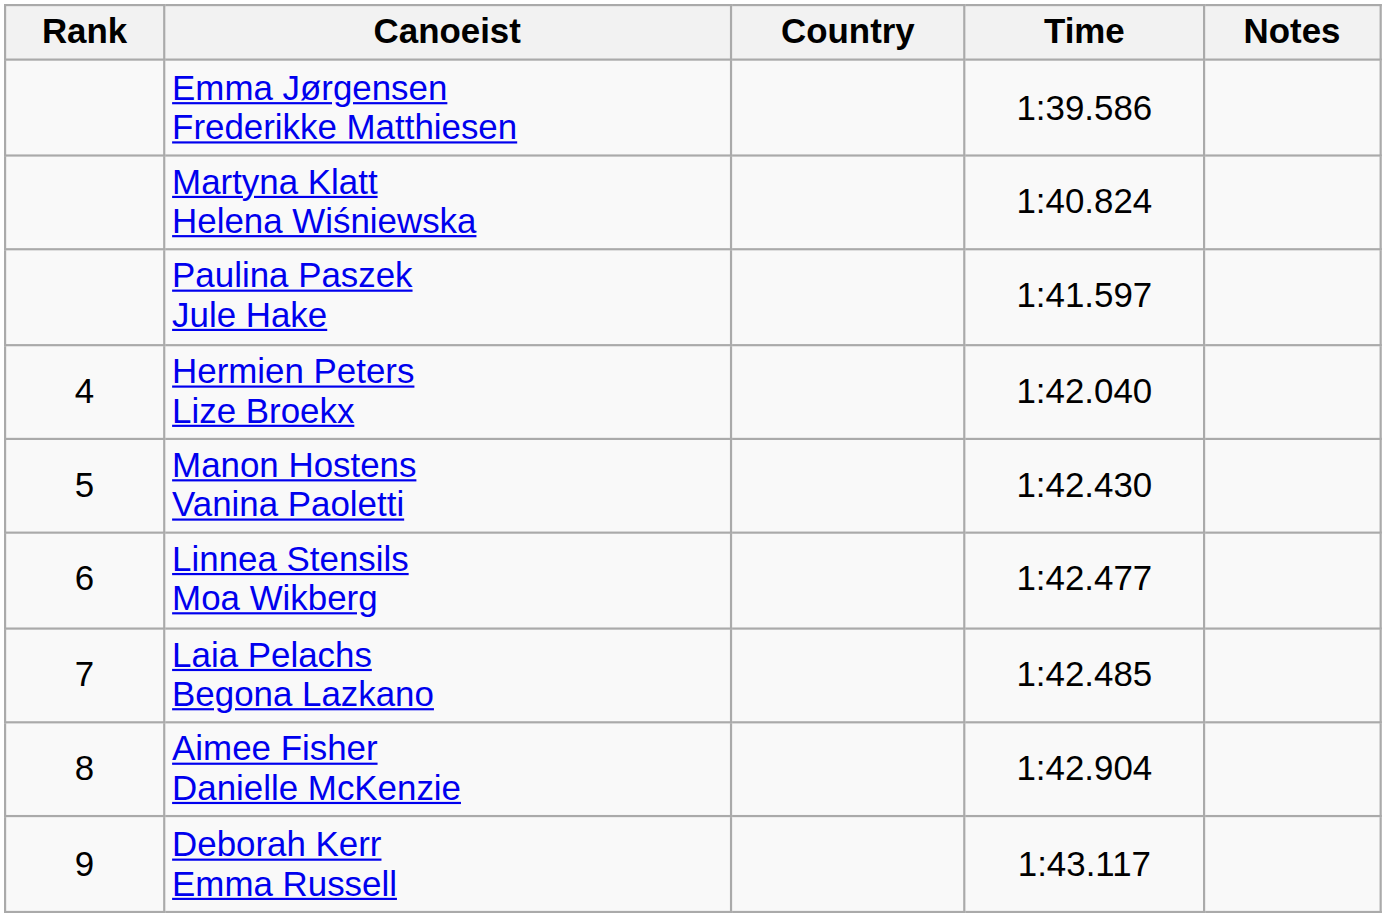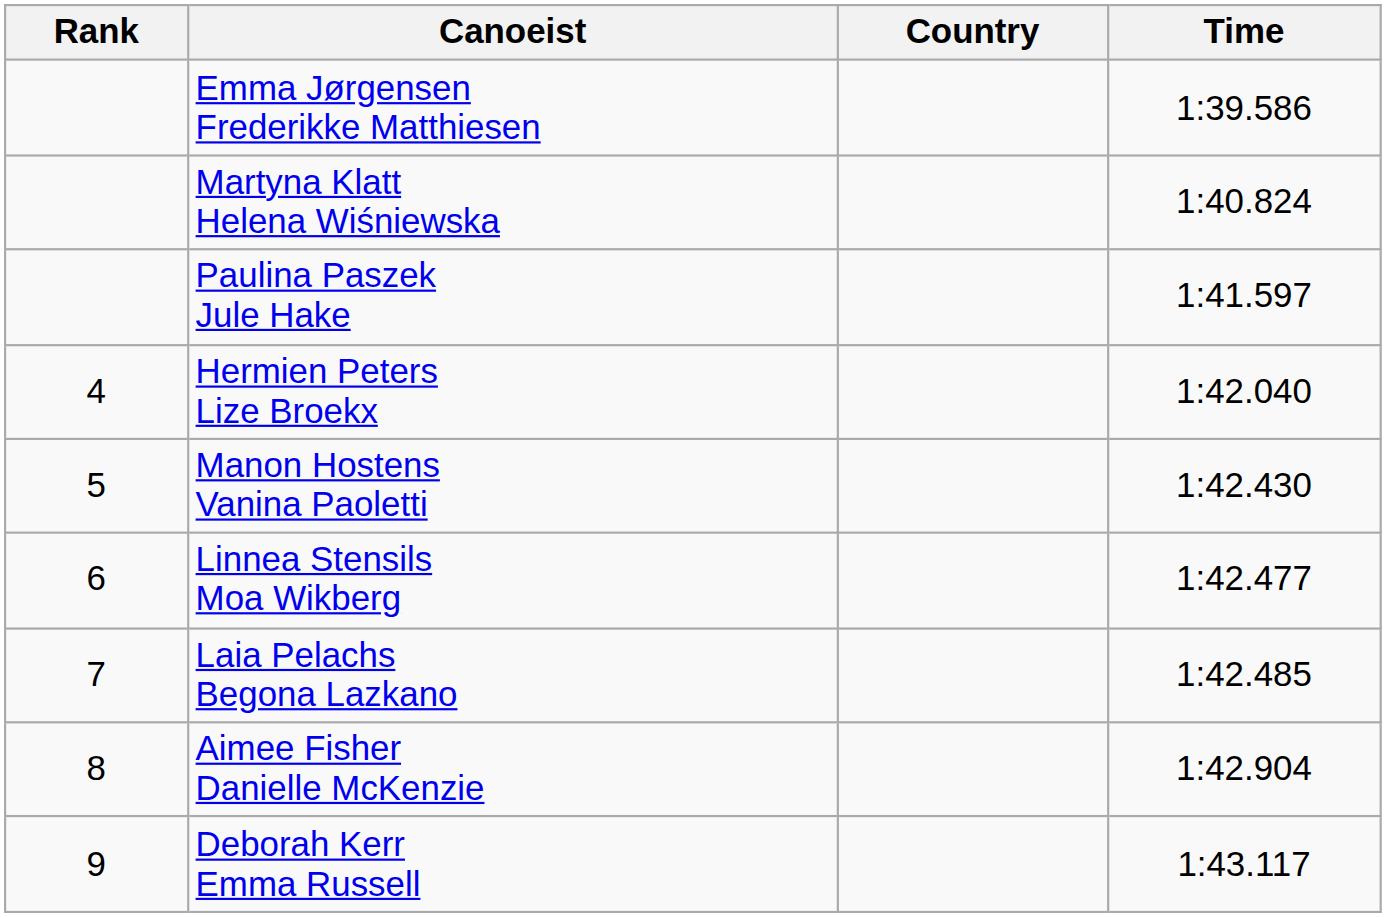- column: Notes
